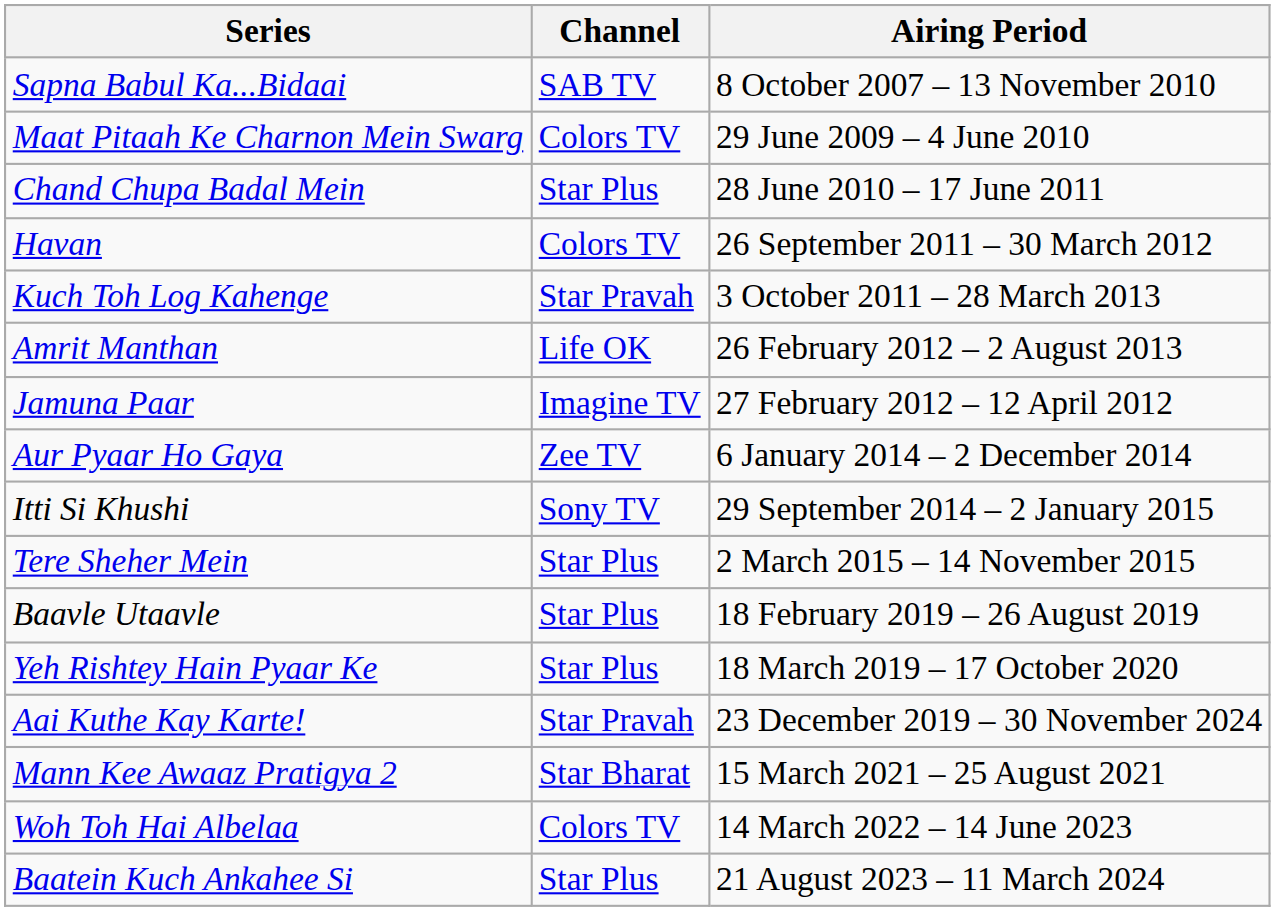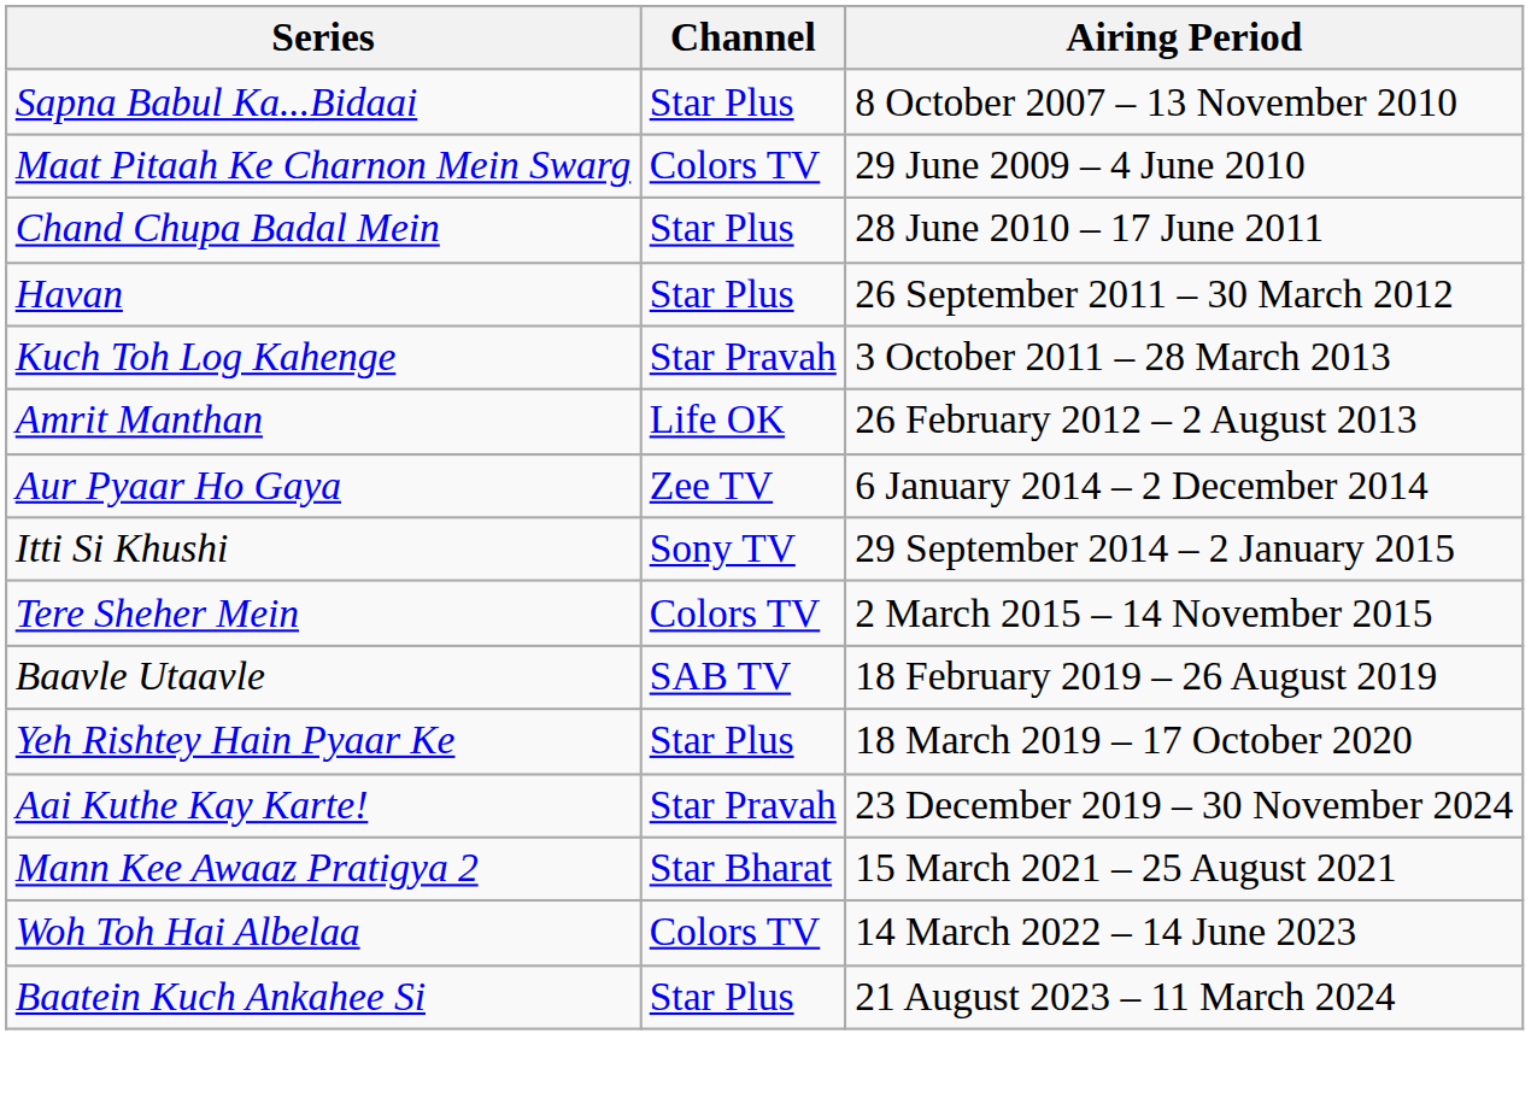Sapna Babul Ka...Bidaai | Channel: SAB TV -> Star Plus
Havan | Channel: Colors TV -> Star Plus
- row: Jamuna Paar | Imagine TV | 27 February 2012 – 12 April 2012
Tere Sheher Mein | Channel: Star Plus -> Colors TV
Baavle Utaavle | Channel: Star Plus -> SAB TV
